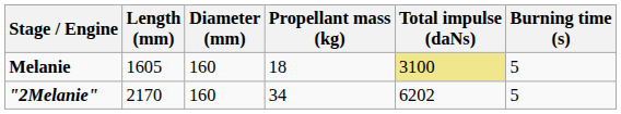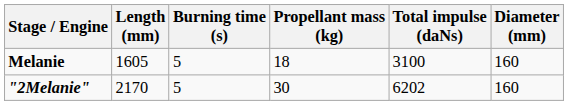columns swapped: Diameter (mm) <-> Burning time (s)
Melanie | Total impulse (daNs): khaki background -> no background
"2Melanie" | Propellant mass (kg): 34 -> 30
